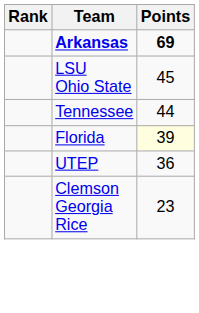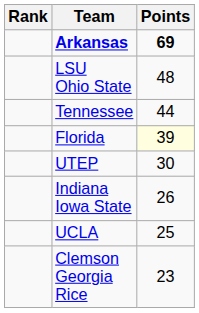LSU Ohio State | Points: 45 -> 48
UTEP | Points: 36 -> 30
+ row: Indiana Iowa State | 26
+ row: UCLA | 25
